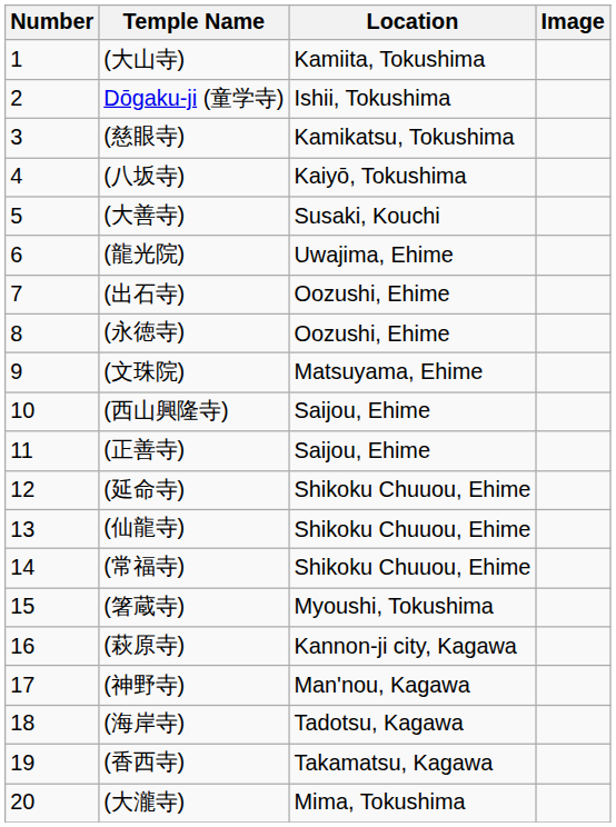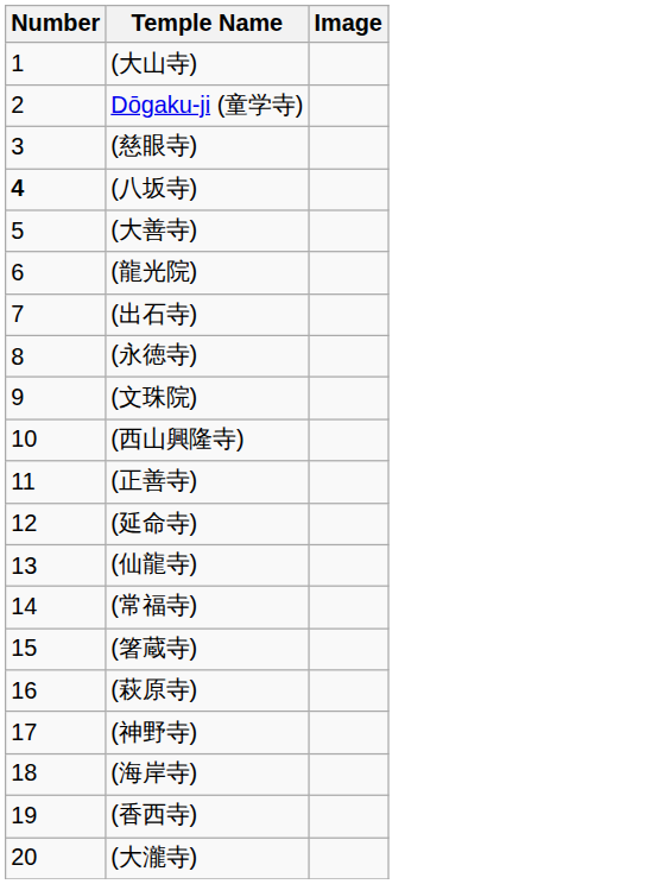- column: Location | Kamiita, Tokushima | Ishii, Tokushima | Kamikatsu, Tokushima | Kaiyō, Tokushima | Susaki, Kouchi | Uwajima, Ehime | Oozushi, Ehime | Oozushi, Ehime | Matsuyama, Ehime | Saijou, Ehime | Saijou, Ehime | Shikoku Chuuou, Ehime | Shikoku Chuuou, Ehime | Shikoku Chuuou, Ehime | Myoushi, Tokushima | Kannon-ji city, Kagawa | Man'nou, Kagawa | Tadotsu, Kagawa | Takamatsu, Kagawa | Mima, Tokushima
(八坂寺) | Number: normal -> bold
